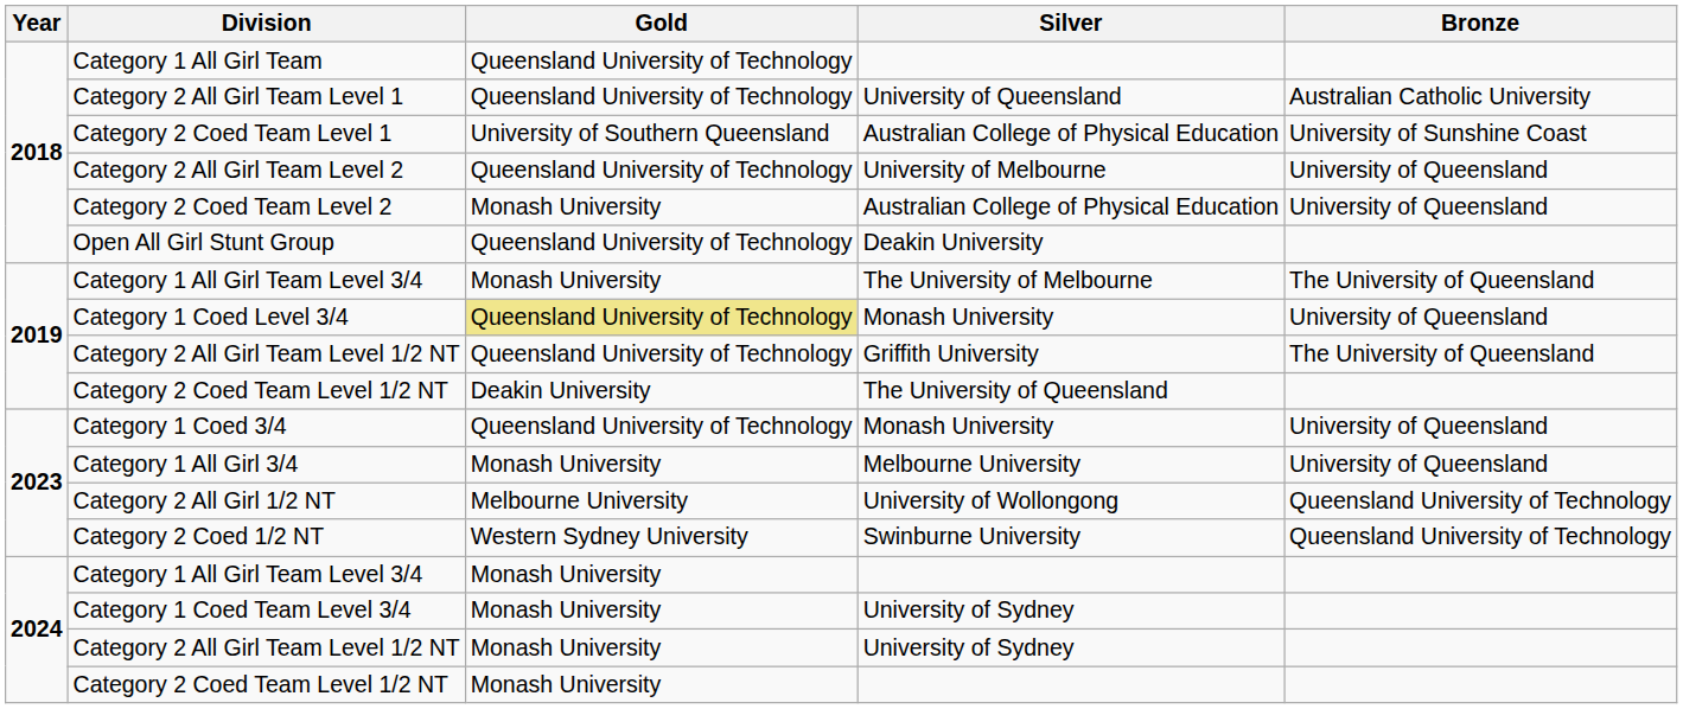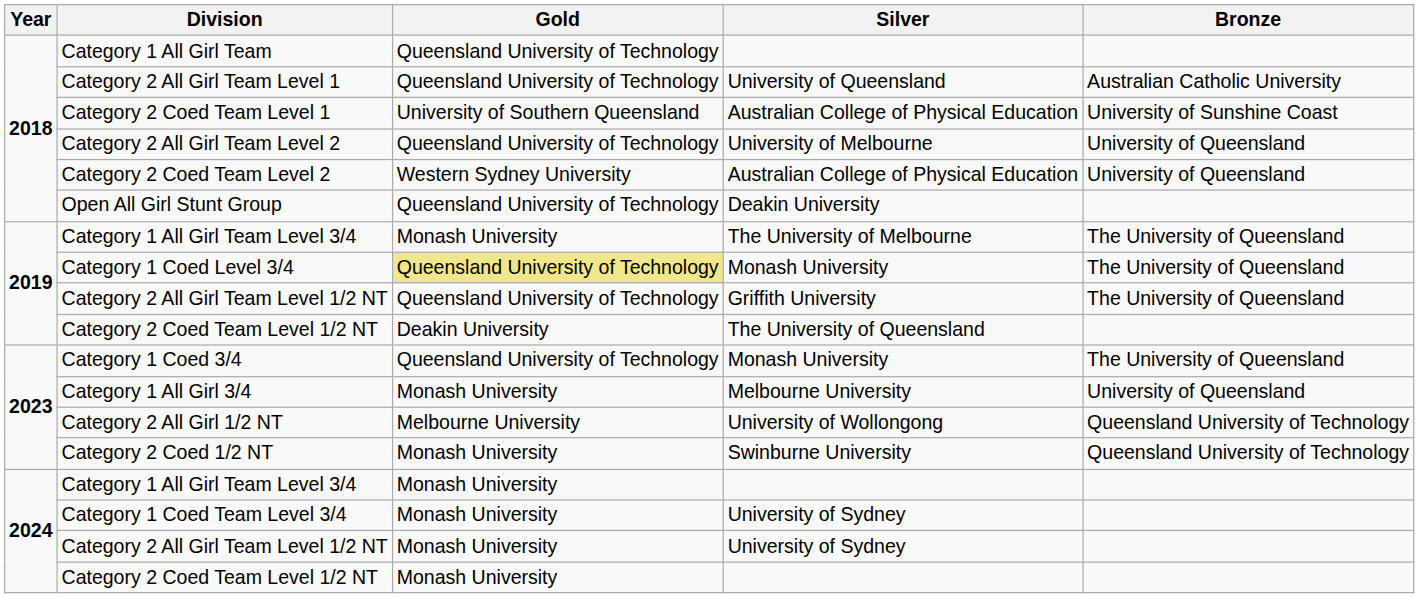Category 2 Coed Team Level 2 | Gold: Monash University -> Western Sydney University
Category 1 Coed Level 3/4 | Bronze: University of Queensland -> The University of Queensland
Category 1 Coed 3/4 | Bronze: University of Queensland -> The University of Queensland
Category 2 Coed 1/2 NT | Gold: Western Sydney University -> Monash University
